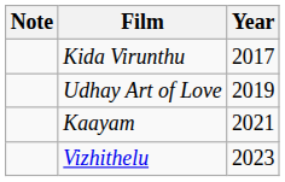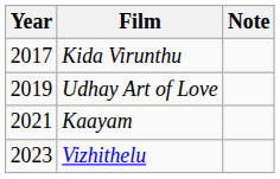columns swapped: Year <-> Note
